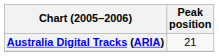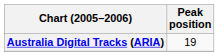Australia Digital Tracks (ARIA) | Peak position: 21 -> 19
